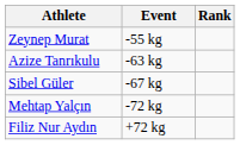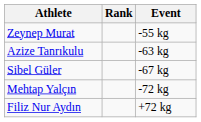columns swapped: Event <-> Rank
